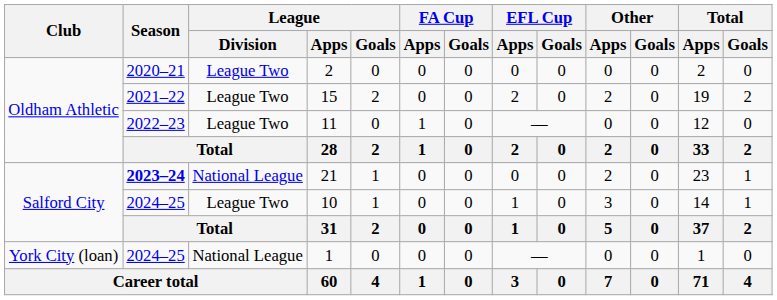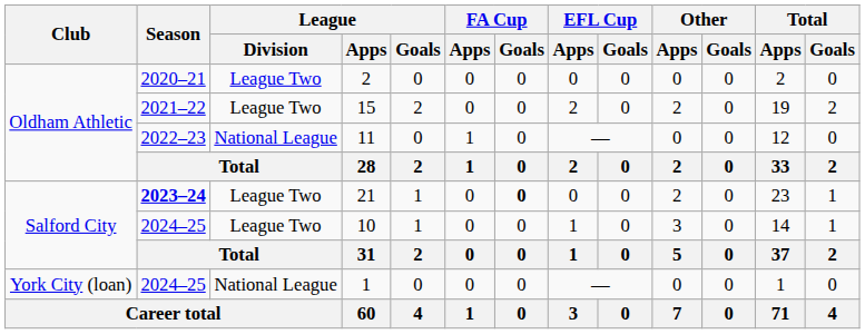11 | League / Division: League Two -> National League
21 | League / Division: National League -> League Two
21 | FA Cup / Goals: normal -> bold
